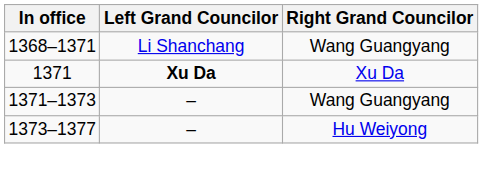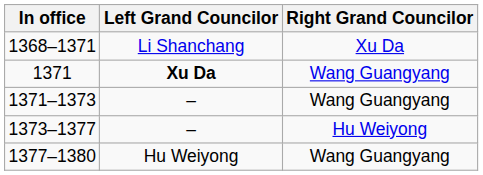1368–1371 | Right Grand Councilor: Wang Guangyang -> Xu Da
1371 | Right Grand Councilor: Xu Da -> Wang Guangyang
+ row: 1377–1380 | Hu Weiyong | Wang Guangyang
